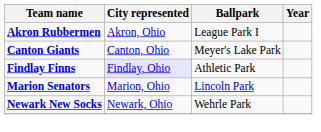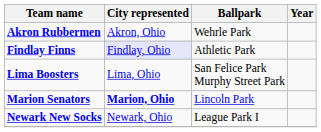Akron Rubbermen | Ballpark: League Park I -> Wehrle Park
- row: Canton Giants | Canton, Ohio | Meyer's Lake Park
+ row: Lima Boosters | Lima, Ohio | San Felice Park Murphy Street Park
Marion Senators | City represented: normal -> bold
Newark New Socks | Ballpark: Wehrle Park -> League Park I
